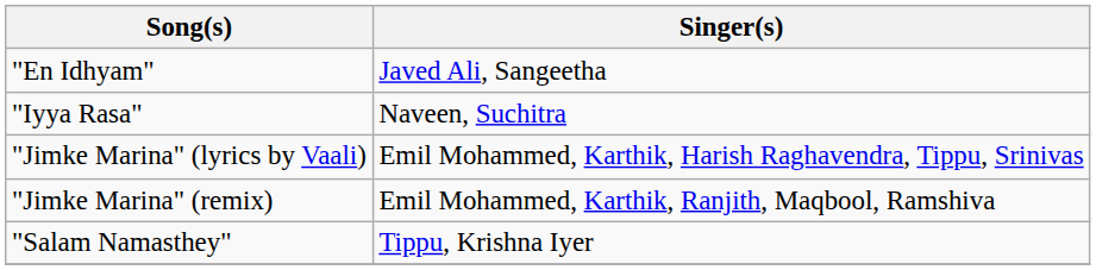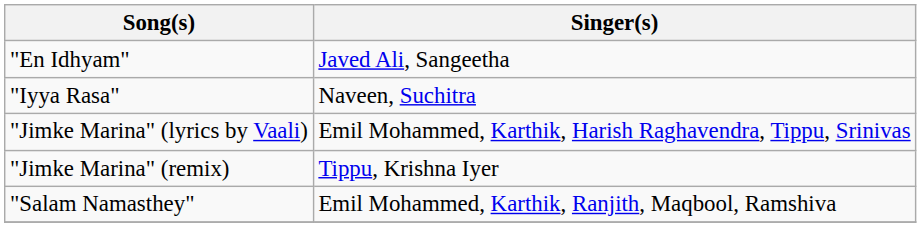"Jimke Marina" (remix) | Singer(s): Emil Mohammed, Karthik, Ranjith, Maqbool, Ramshiva -> Tippu, Krishna Iyer
"Salam Namasthey" | Singer(s): Tippu, Krishna Iyer -> Emil Mohammed, Karthik, Ranjith, Maqbool, Ramshiva
